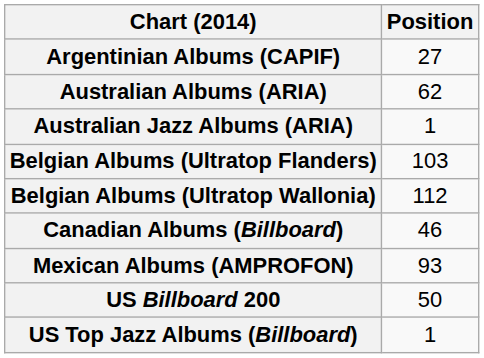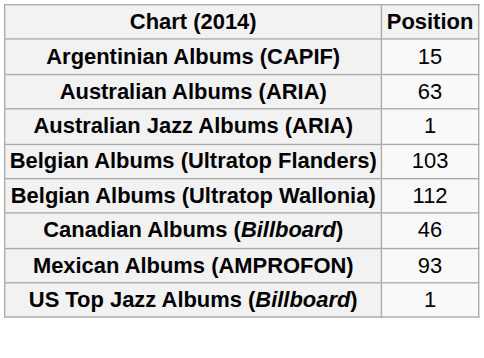Argentinian Albums (CAPIF) | Position: 27 -> 15
Australian Albums (ARIA) | Position: 62 -> 63
- row: US Billboard 200 | 50
